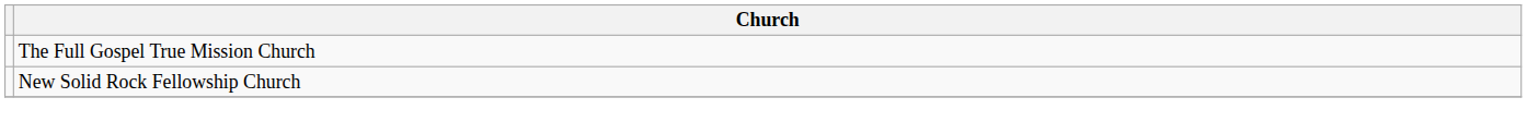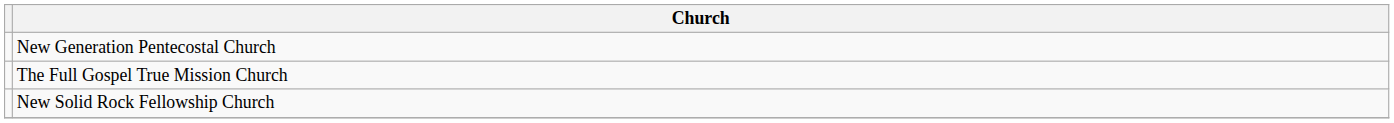+ row: New Generation Pentecostal Church
